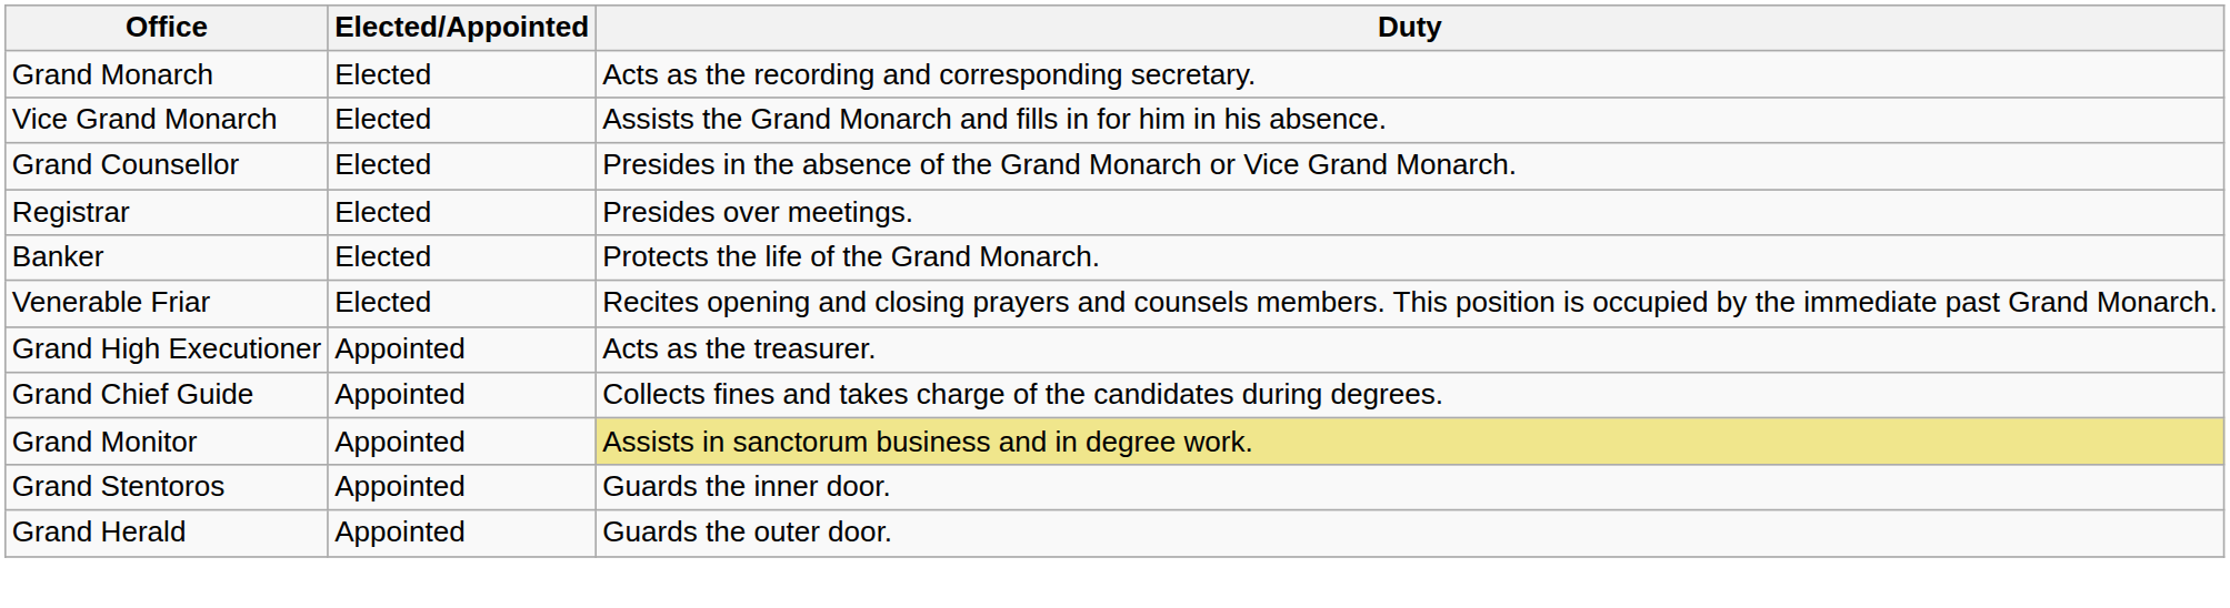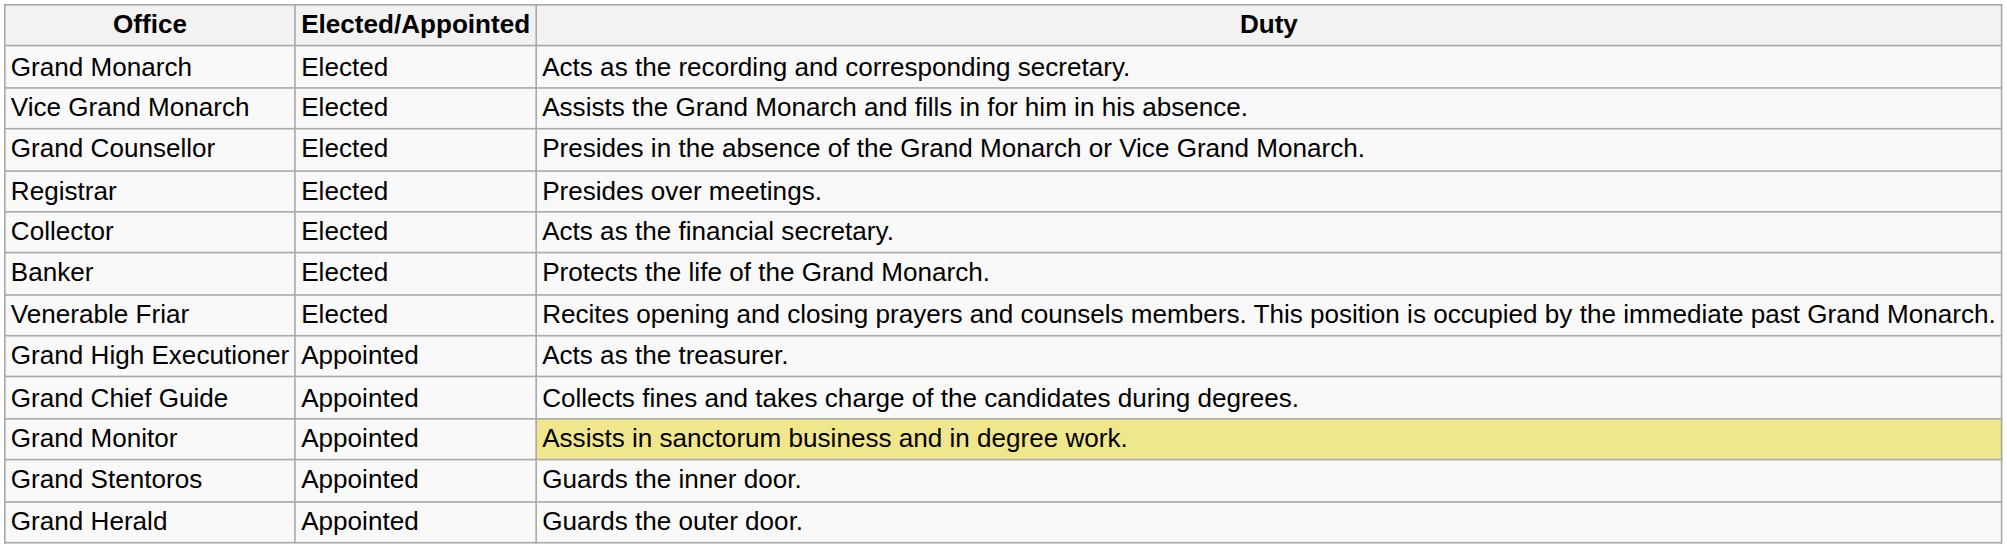+ row: Collector | Elected | Acts as the financial secretary.
